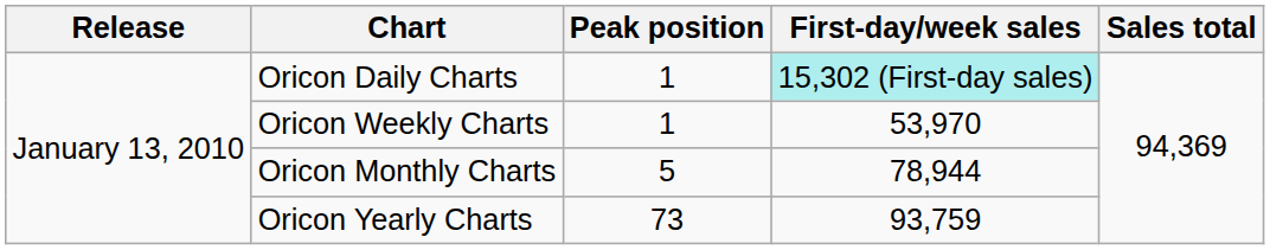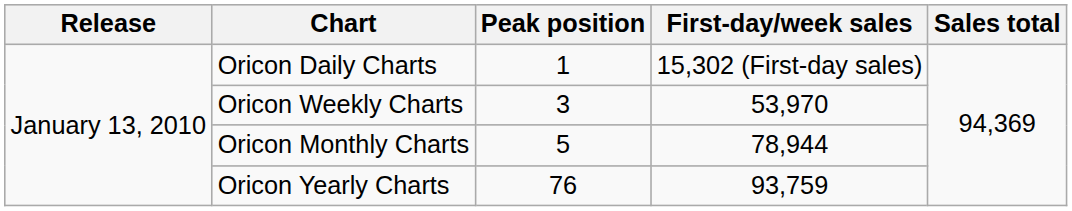Oricon Daily Charts | First-day/week sales: paleturquoise background -> no background
Oricon Weekly Charts | Peak position: 1 -> 3
Oricon Yearly Charts | Peak position: 73 -> 76
